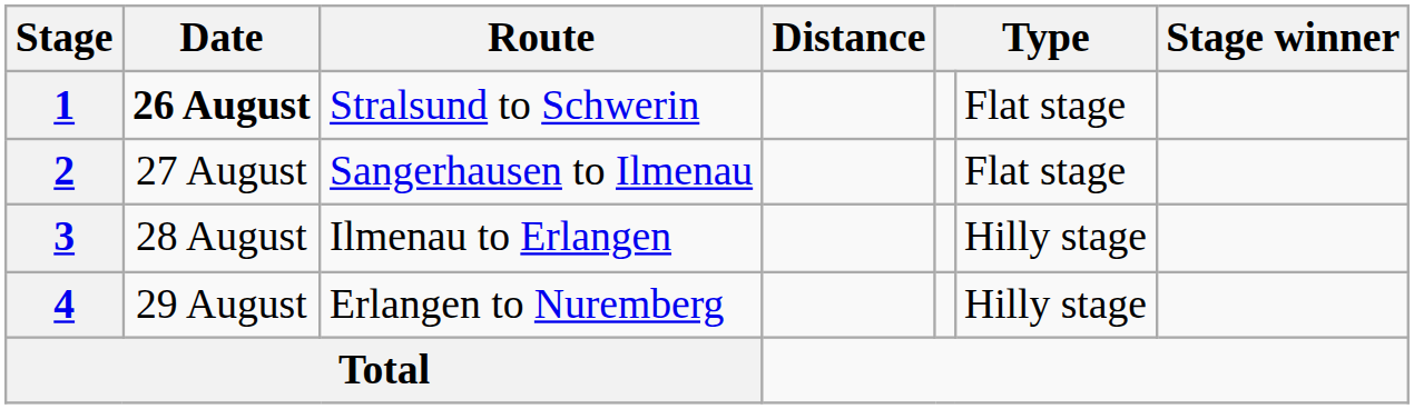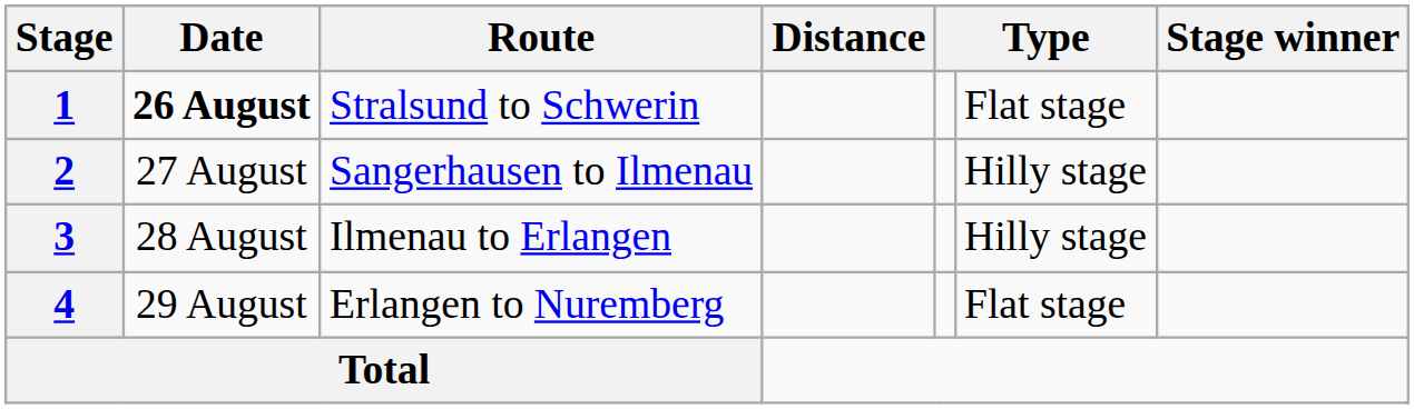2 | column 6: Flat stage -> Hilly stage
4 | column 6: Hilly stage -> Flat stage
